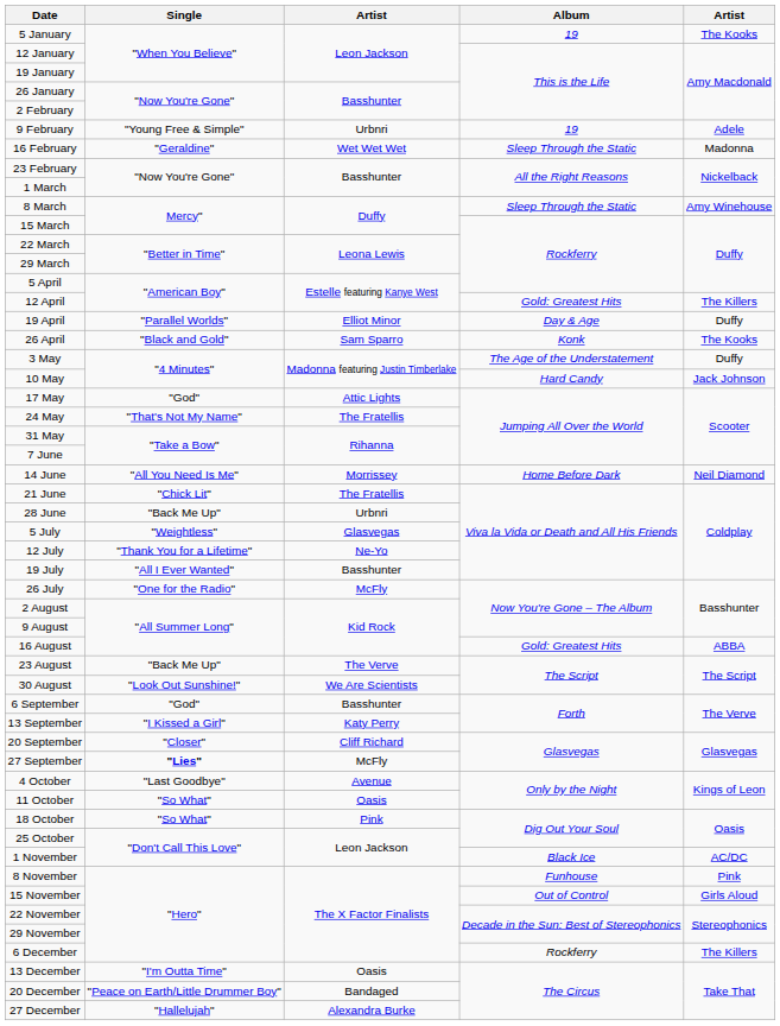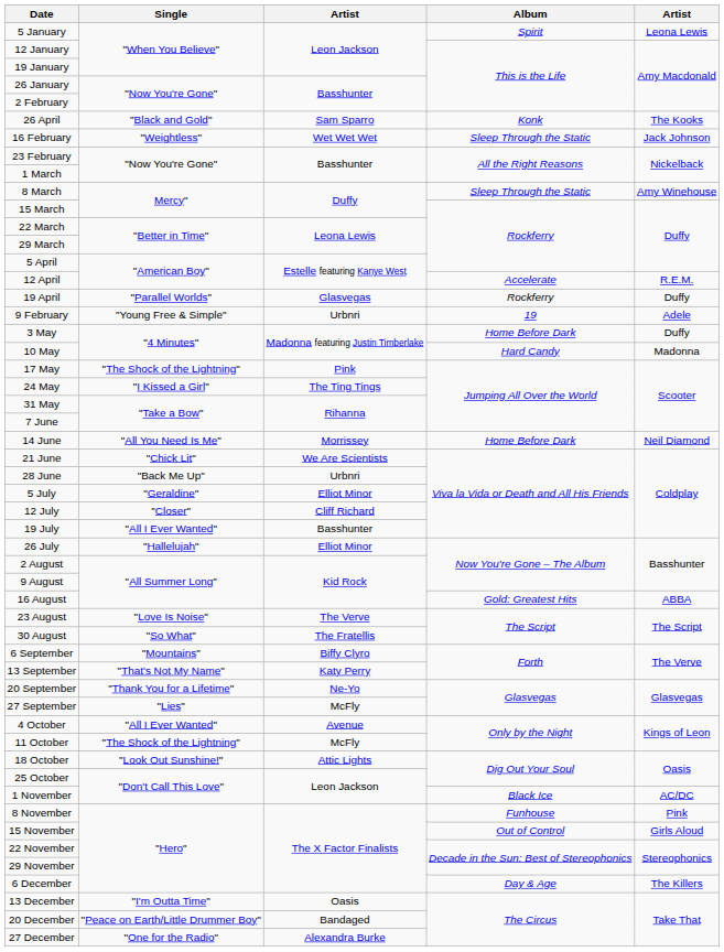5 January | Album: 19 -> Spirit
5 January | column 5: The Kooks -> Leona Lewis
rows swapped: 9 February <-> 26 April
16 February | Single: "Geraldine" -> "Weightless"
16 February | column 5: Madonna -> Jack Johnson
12 April | Album: Gold: Greatest Hits -> Accelerate
12 April | column 5: The Killers -> R.E.M.
19 April | column 3: Elliot Minor -> Glasvegas
19 April | Album: Day & Age -> Rockferry
3 May | Album: The Age of the Understatement -> Home Before Dark
10 May | column 5: Jack Johnson -> Madonna
17 May | Single: "God" -> "The Shock of the Lightning"
17 May | column 3: Attic Lights -> Pink
24 May | Single: "That's Not My Name" -> "I Kissed a Girl"
24 May | column 3: The Fratellis -> The Ting Tings
21 June | column 3: The Fratellis -> We Are Scientists
5 July | Single: "Weightless" -> "Geraldine"
5 July | column 3: Glasvegas -> Elliot Minor
12 July | Single: "Thank You for a Lifetime" -> "Closer"
12 July | column 3: Ne-Yo -> Cliff Richard
26 July | Single: "One for the Radio" -> "Hallelujah"
26 July | column 3: McFly -> Elliot Minor
23 August | Single: "Back Me Up" -> "Love Is Noise"
30 August | Single: "Look Out Sunshine!" -> "So What"
30 August | column 3: We Are Scientists -> The Fratellis
6 September | Single: "God" -> "Mountains"
6 September | column 3: Basshunter -> Biffy Clyro
13 September | Single: "I Kissed a Girl" -> "That's Not My Name"
20 September | Single: "Closer" -> "Thank You for a Lifetime"
20 September | column 3: Cliff Richard -> Ne-Yo
27 September | Single: bold -> normal
4 October | Single: "Last Goodbye" -> "All I Ever Wanted"
11 October | Single: "So What" -> "The Shock of the Lightning"
11 October | column 3: Oasis -> McFly
18 October | Single: "So What" -> "Look Out Sunshine!"
18 October | column 3: Pink -> Attic Lights
6 December | Album: Rockferry -> Day & Age
27 December | Single: "Hallelujah" -> "One for the Radio"
